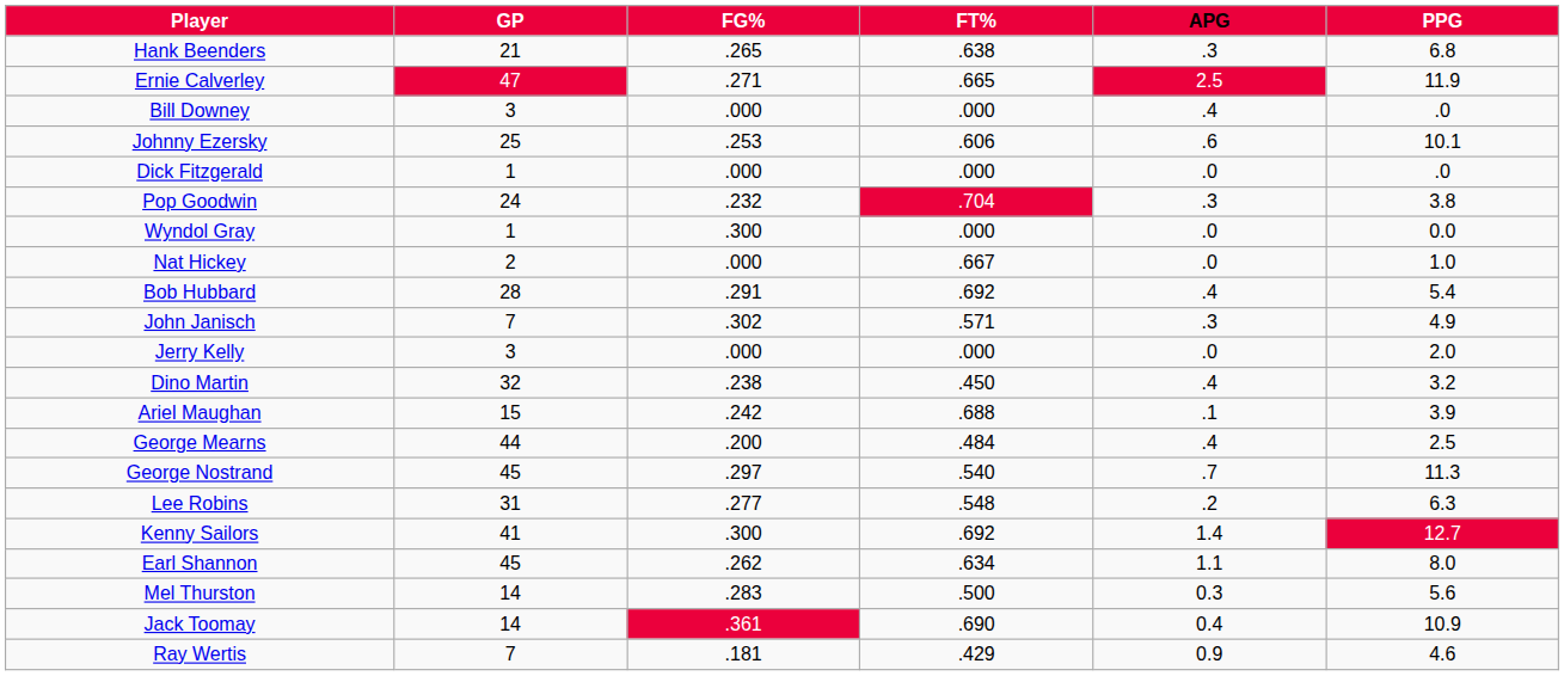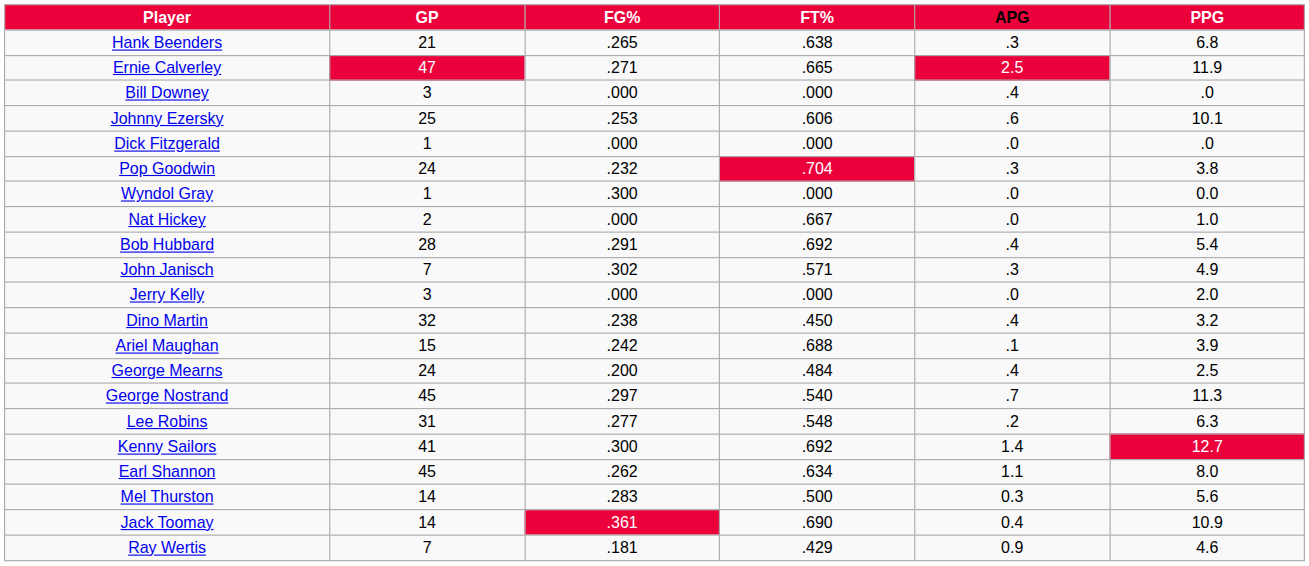George Mearns | GP: 44 -> 24
